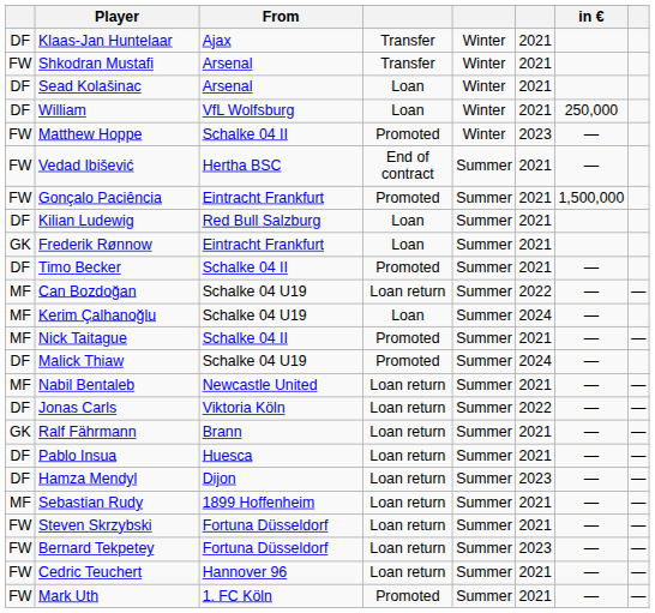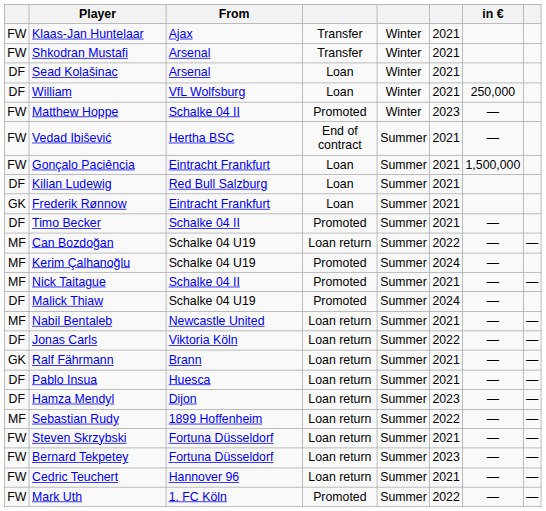Klaas-Jan Huntelaar | column 1: DF -> FW
Gonçalo Paciência | column 4: Promoted -> Loan
Kerim Çalhanoğlu | column 4: Loan -> Promoted
Sebastian Rudy | column 6: 2021 -> 2022
Mark Uth | column 6: 2021 -> 2022
